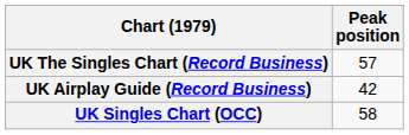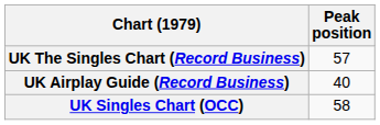UK Airplay Guide (Record Business) | Peak position: 42 -> 40
